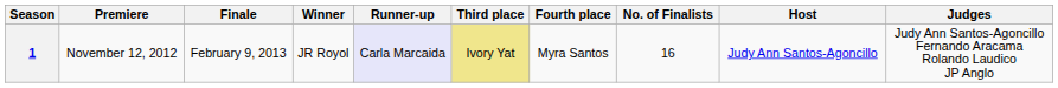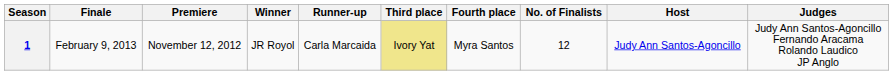columns swapped: Premiere <-> Finale
1 | Runner-up: lavender background -> no background
1 | No. of Finalists: 16 -> 12
